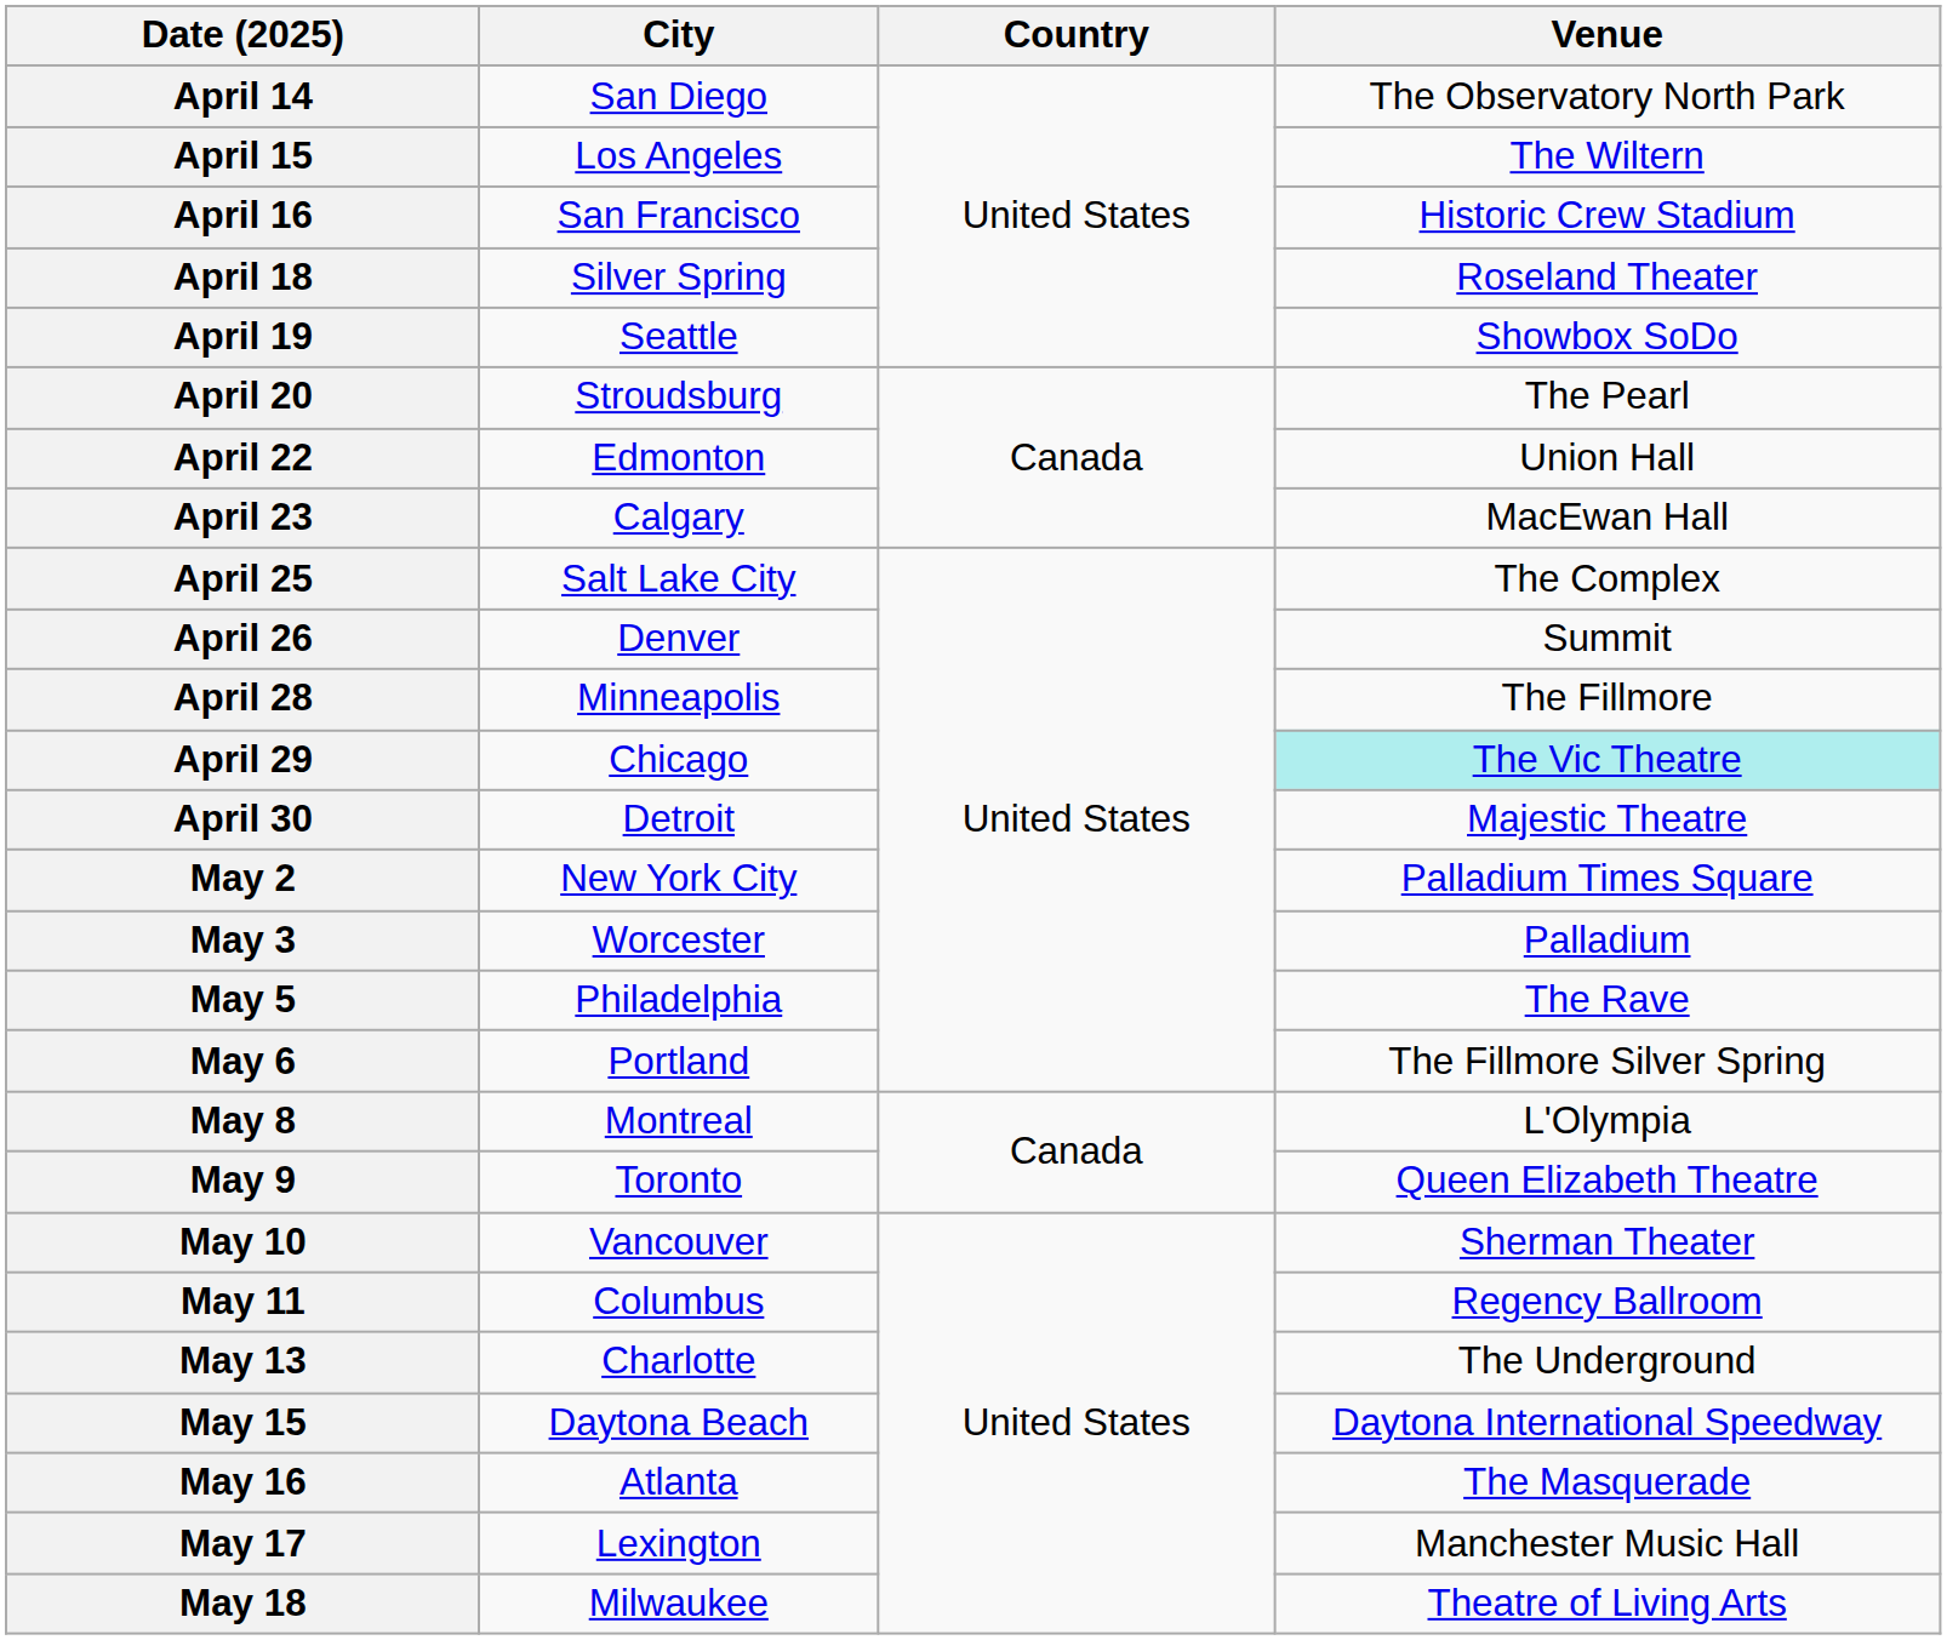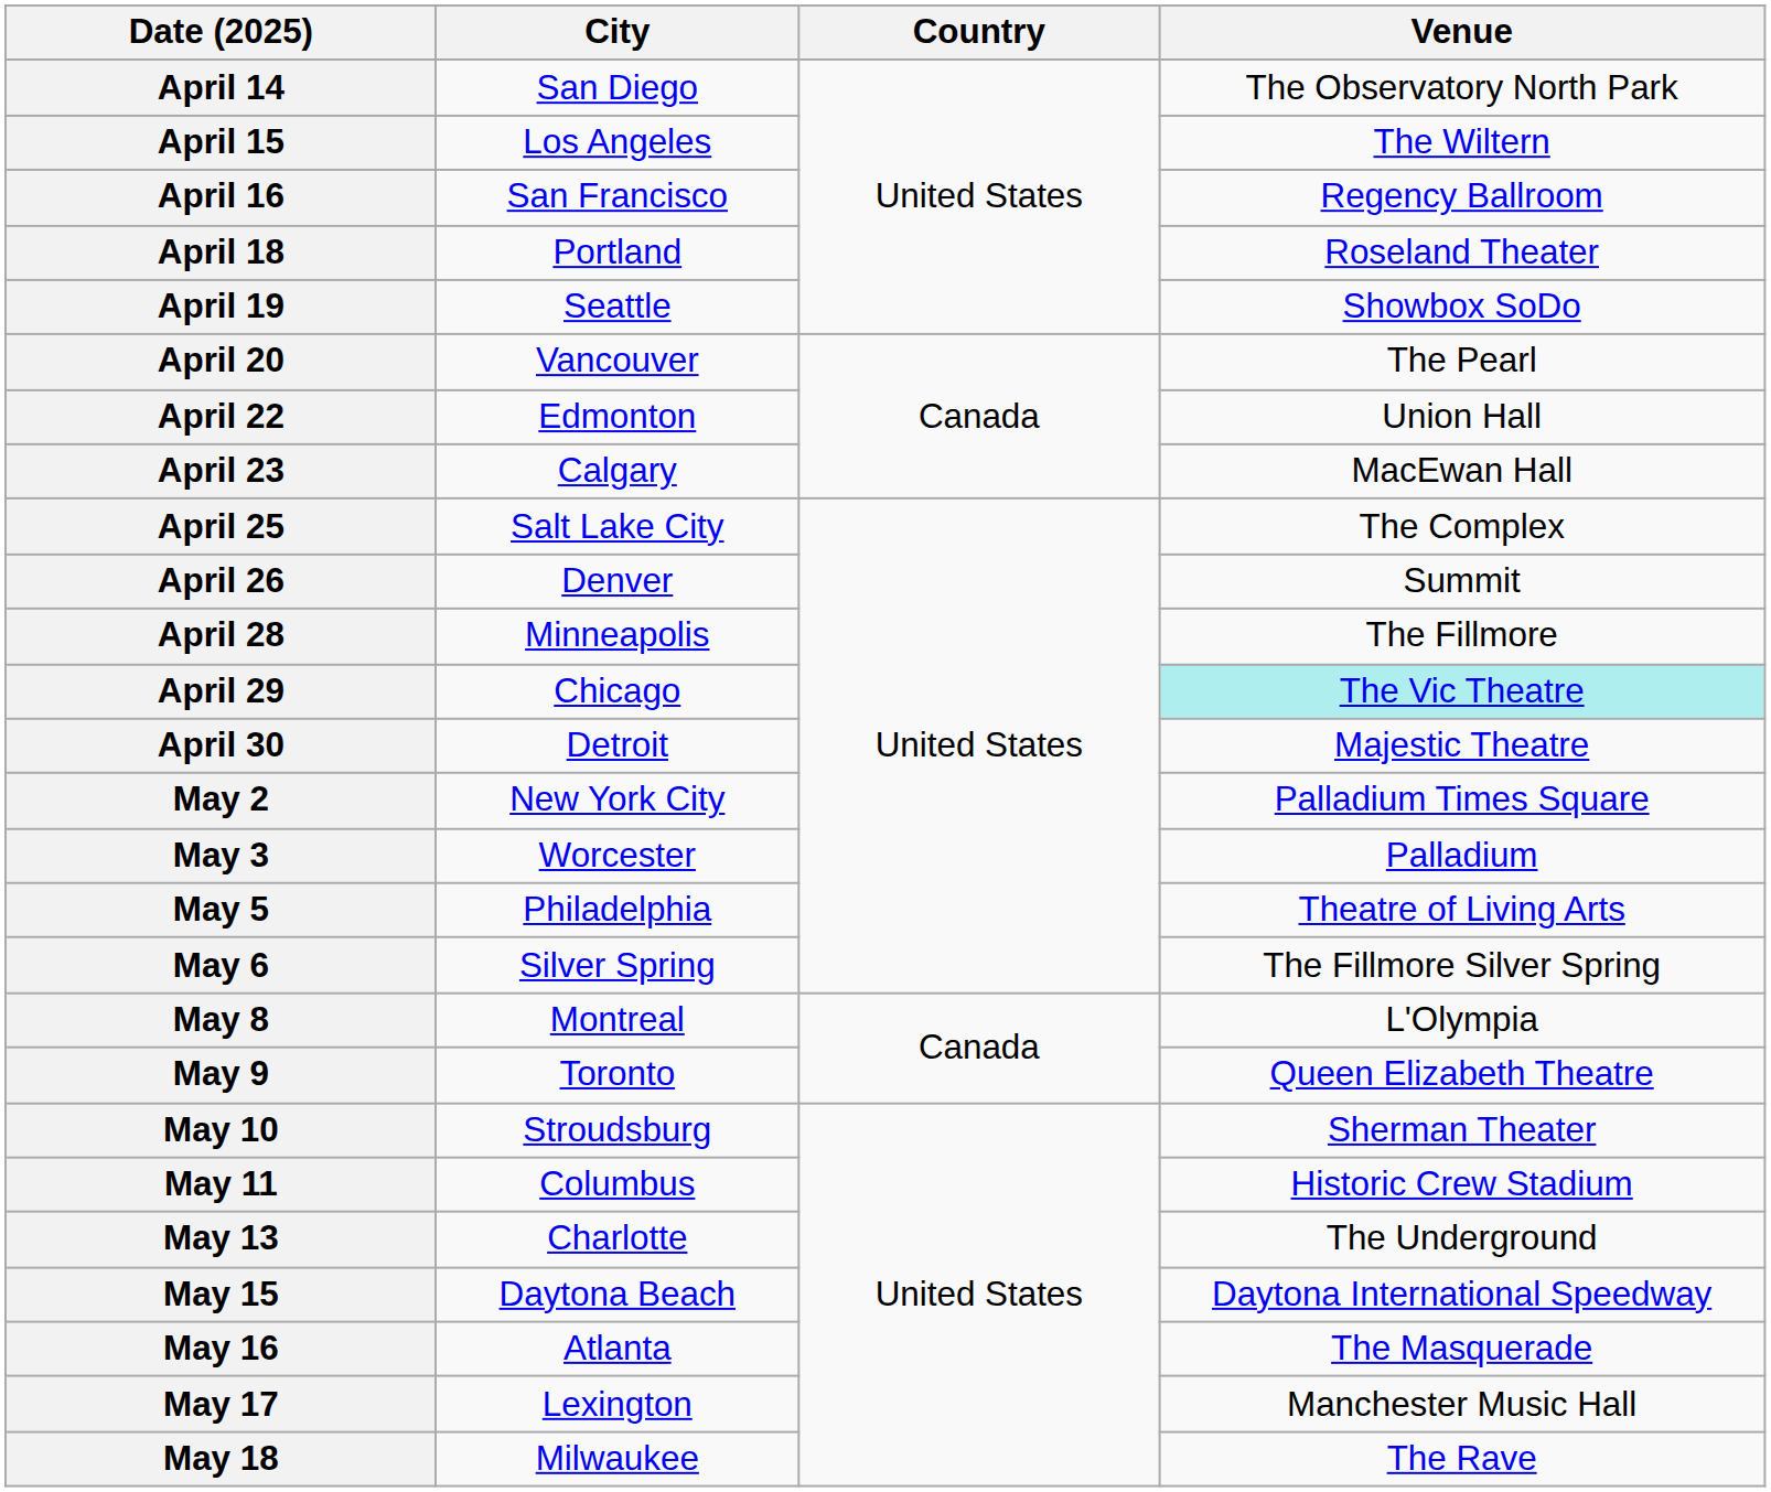April 16 | Venue: Historic Crew Stadium -> Regency Ballroom
April 18 | City: Silver Spring -> Portland
April 20 | City: Stroudsburg -> Vancouver
May 5 | Venue: The Rave -> Theatre of Living Arts
May 6 | City: Portland -> Silver Spring
May 10 | City: Vancouver -> Stroudsburg
May 11 | Venue: Regency Ballroom -> Historic Crew Stadium
May 18 | Venue: Theatre of Living Arts -> The Rave
